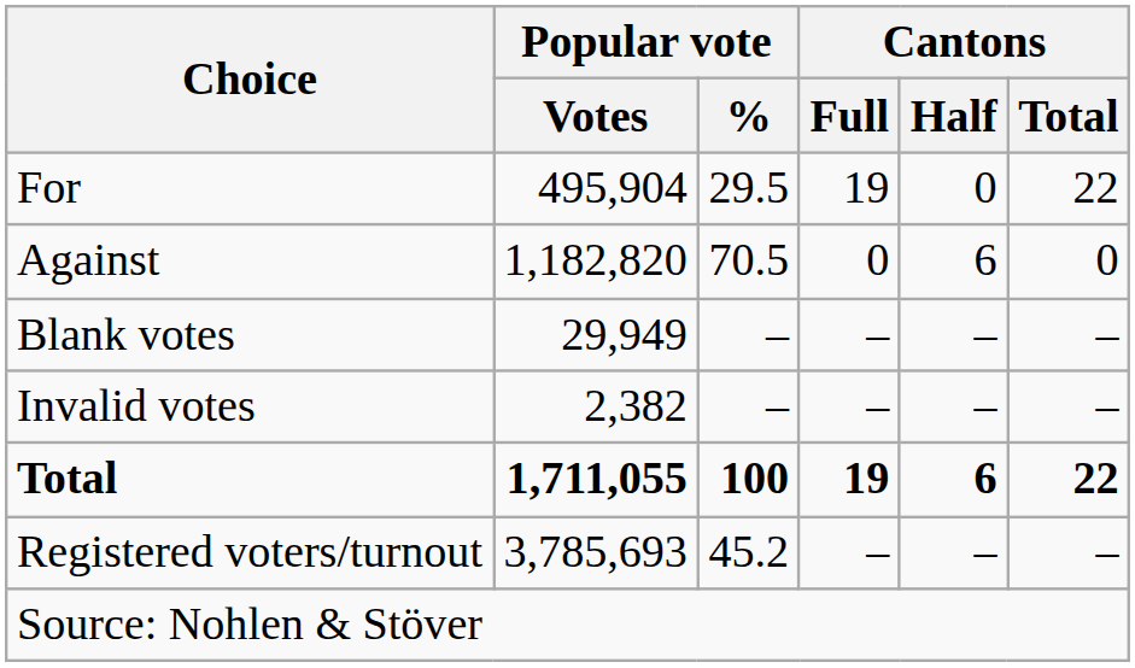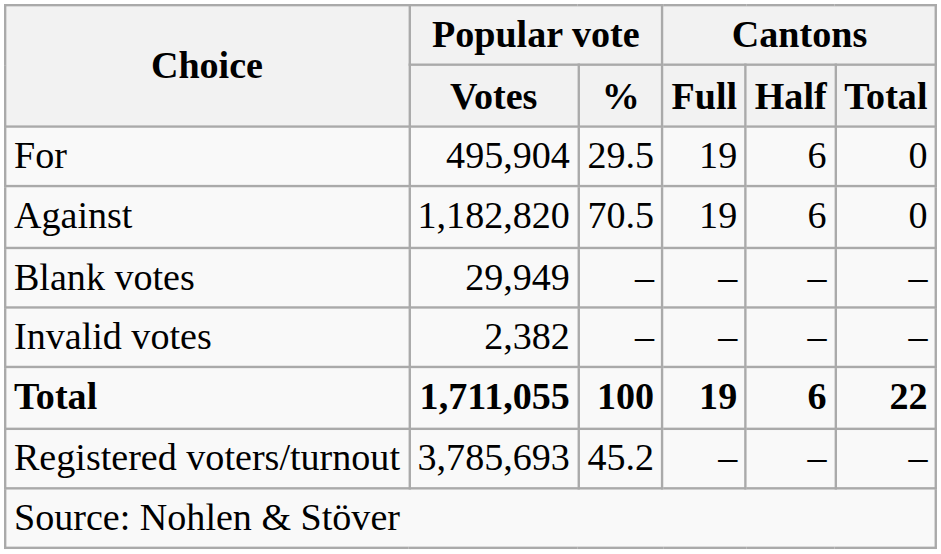For | Cantons / Half: 0 -> 6
For | Cantons / Total: 22 -> 0
Against | Cantons / Full: 0 -> 19
